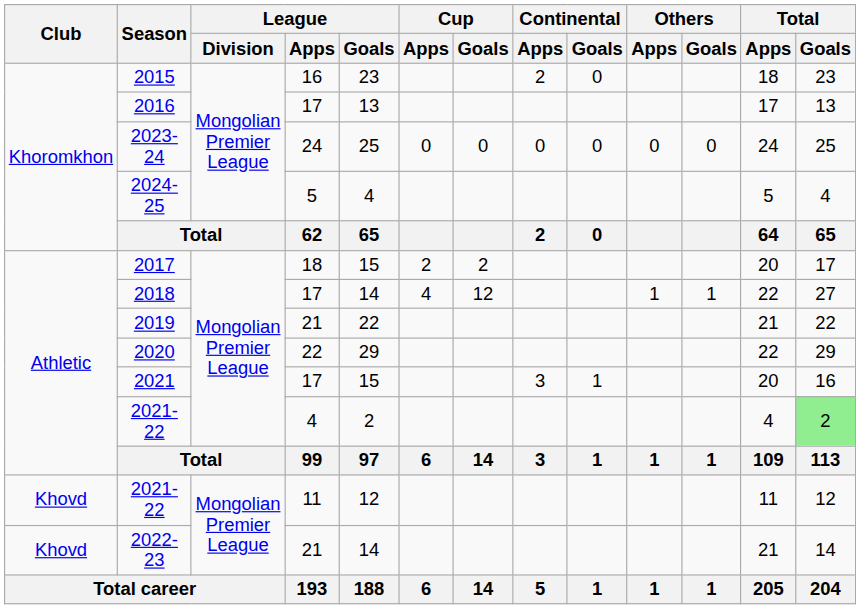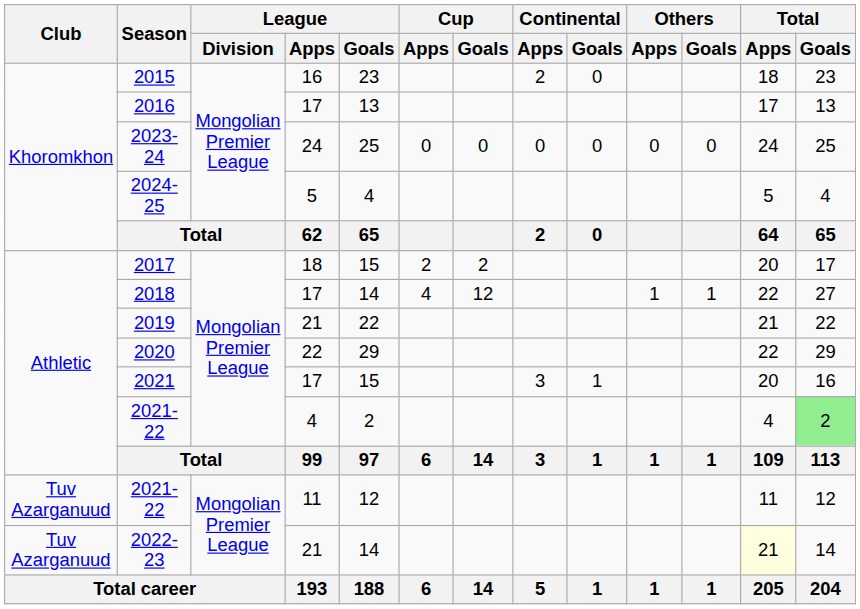2021-22 / 11 | Club: Khovd -> Tuv Azarganuud
2022-23 | Club: Khovd -> Tuv Azarganuud
2022-23 | Total / Apps: no background -> lightyellow background
